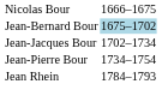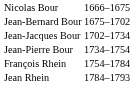Jean-Bernard Bour | column 2: lightblue background -> no background
+ row: François Rhein | 1754–1784
